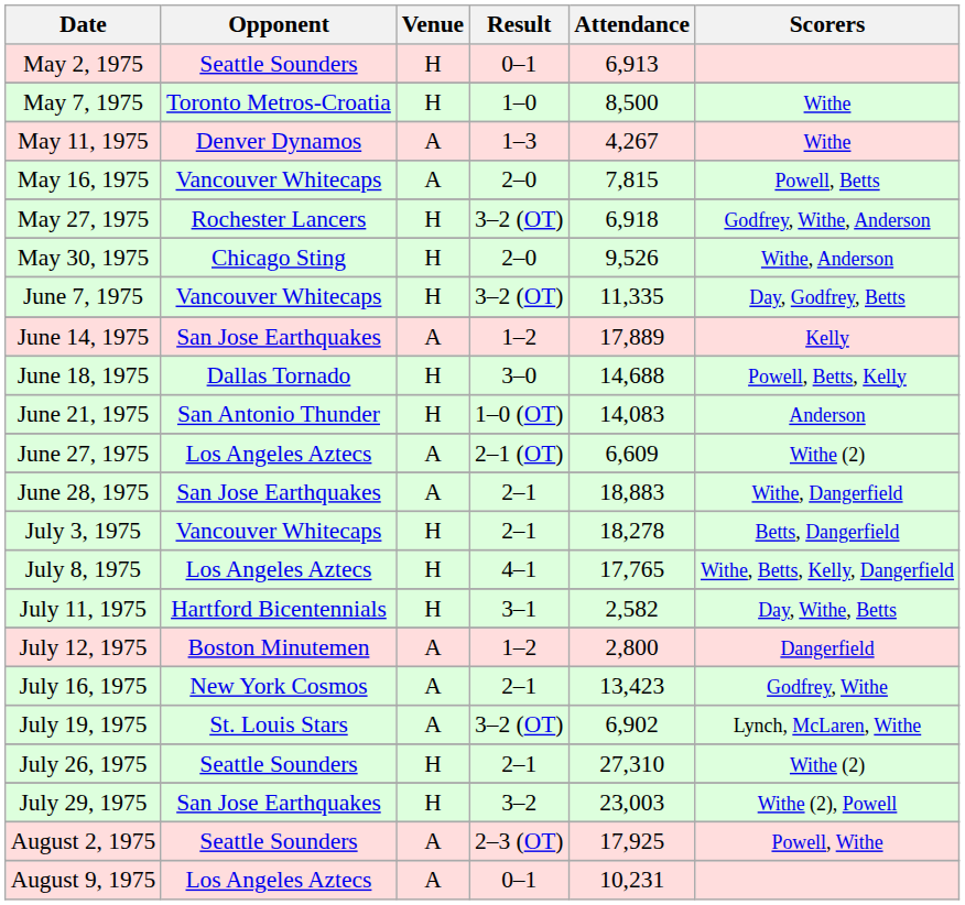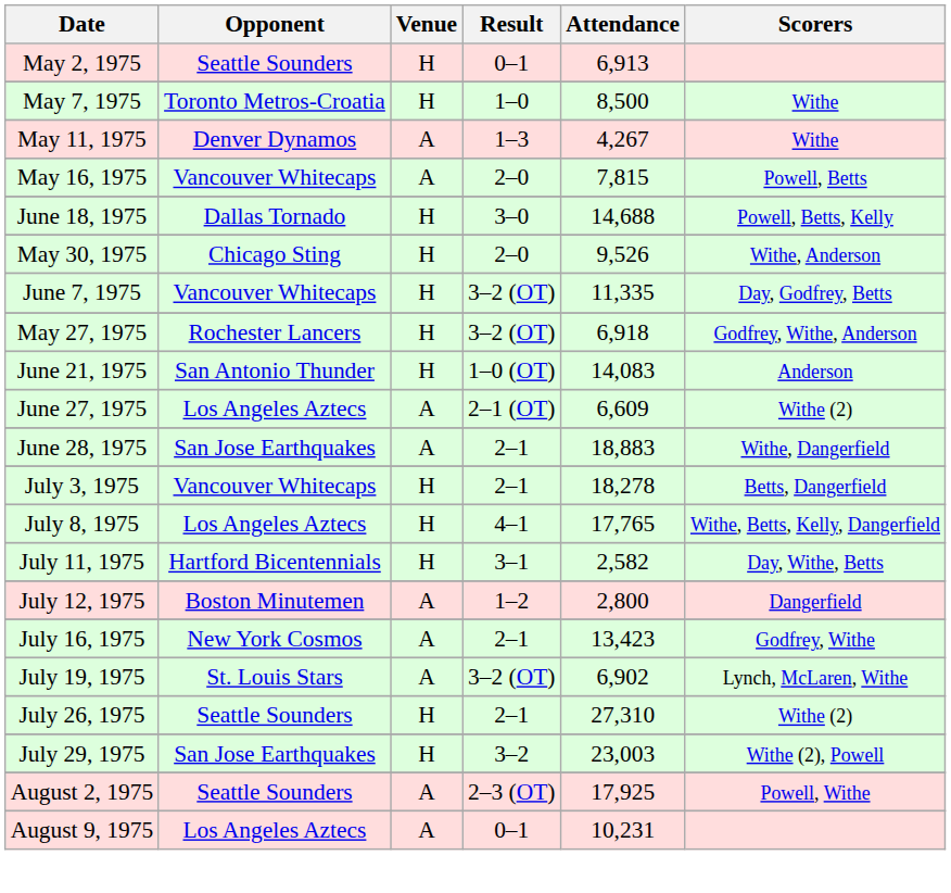rows swapped: May 27, 1975 <-> June 18, 1975
- row: June 14, 1975 | San Jose Earthquakes | A | 1–2 | 17,889 | Kelly
